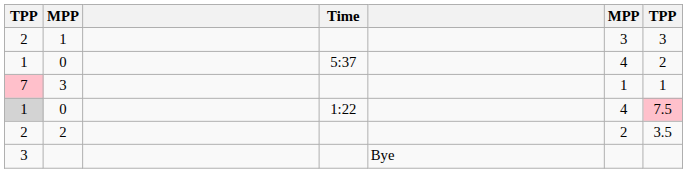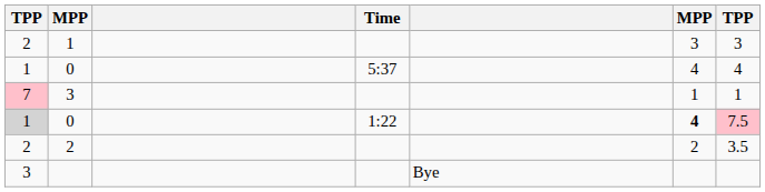0 / 5:37 | column 7: 2 -> 4
0 / 1:22 | column 6: normal -> bold
